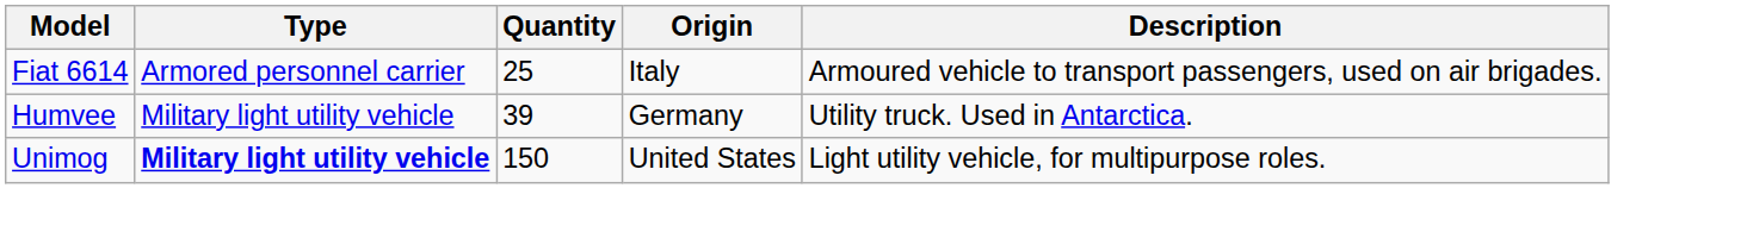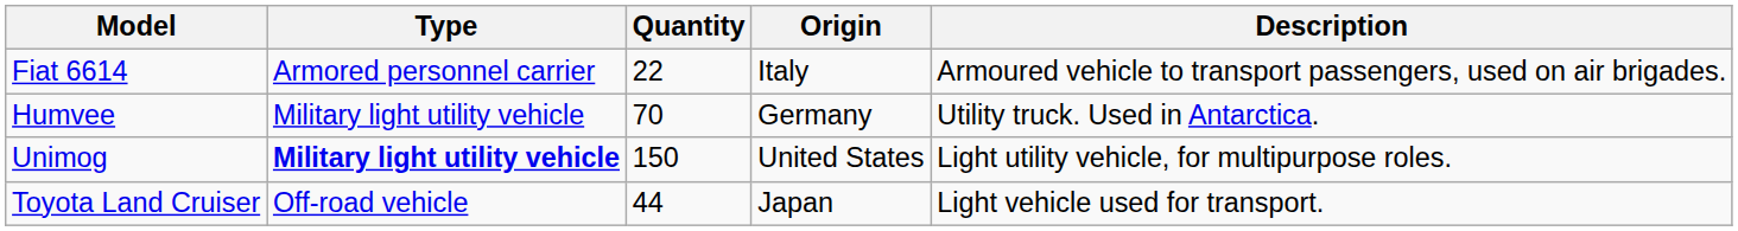Fiat 6614 | Quantity: 25 -> 22
Humvee | Quantity: 39 -> 70
+ row: Toyota Land Cruiser | Off-road vehicle | 44 | Japan | Light vehicle used for transport.
